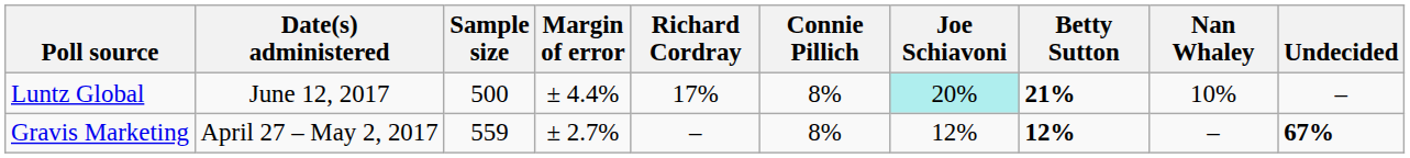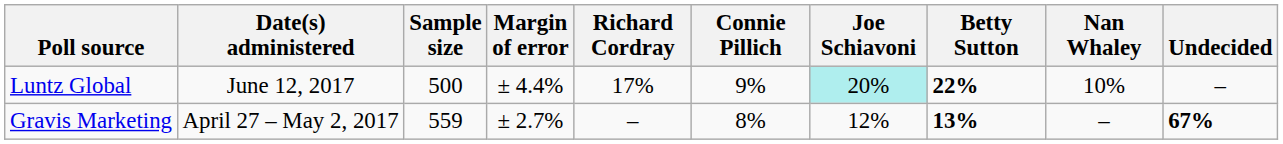Luntz Global | Connie Pillich: 8% -> 9%
Luntz Global | Betty Sutton: 21% -> 22%
Gravis Marketing | Betty Sutton: 12% -> 13%
